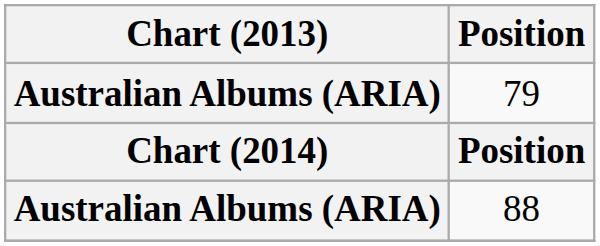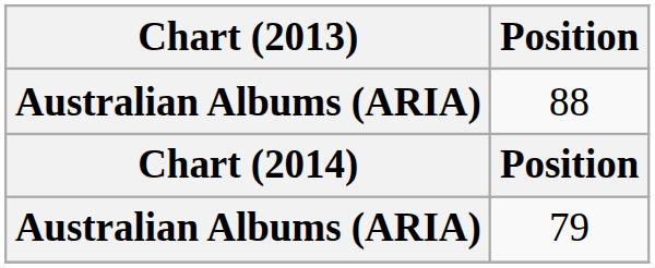rows swapped: 88 <-> 79
